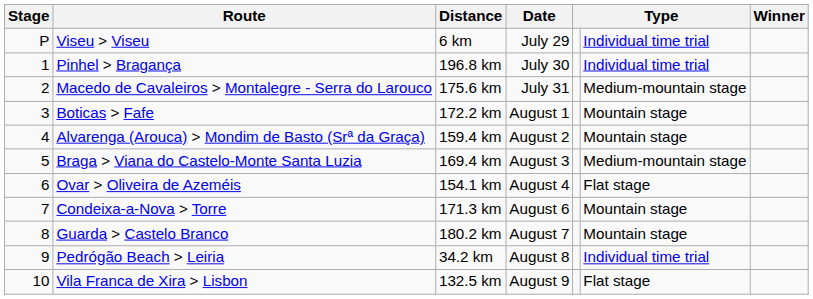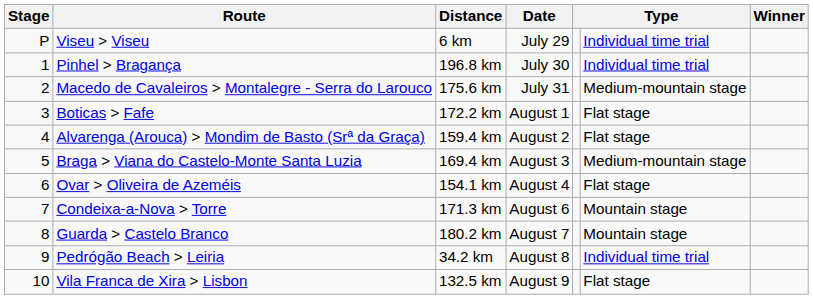Boticas > Fafe | column 6: Mountain stage -> Flat stage
Alvarenga (Arouca) > Mondim de Basto (Srª da Graça) | column 6: Mountain stage -> Flat stage
